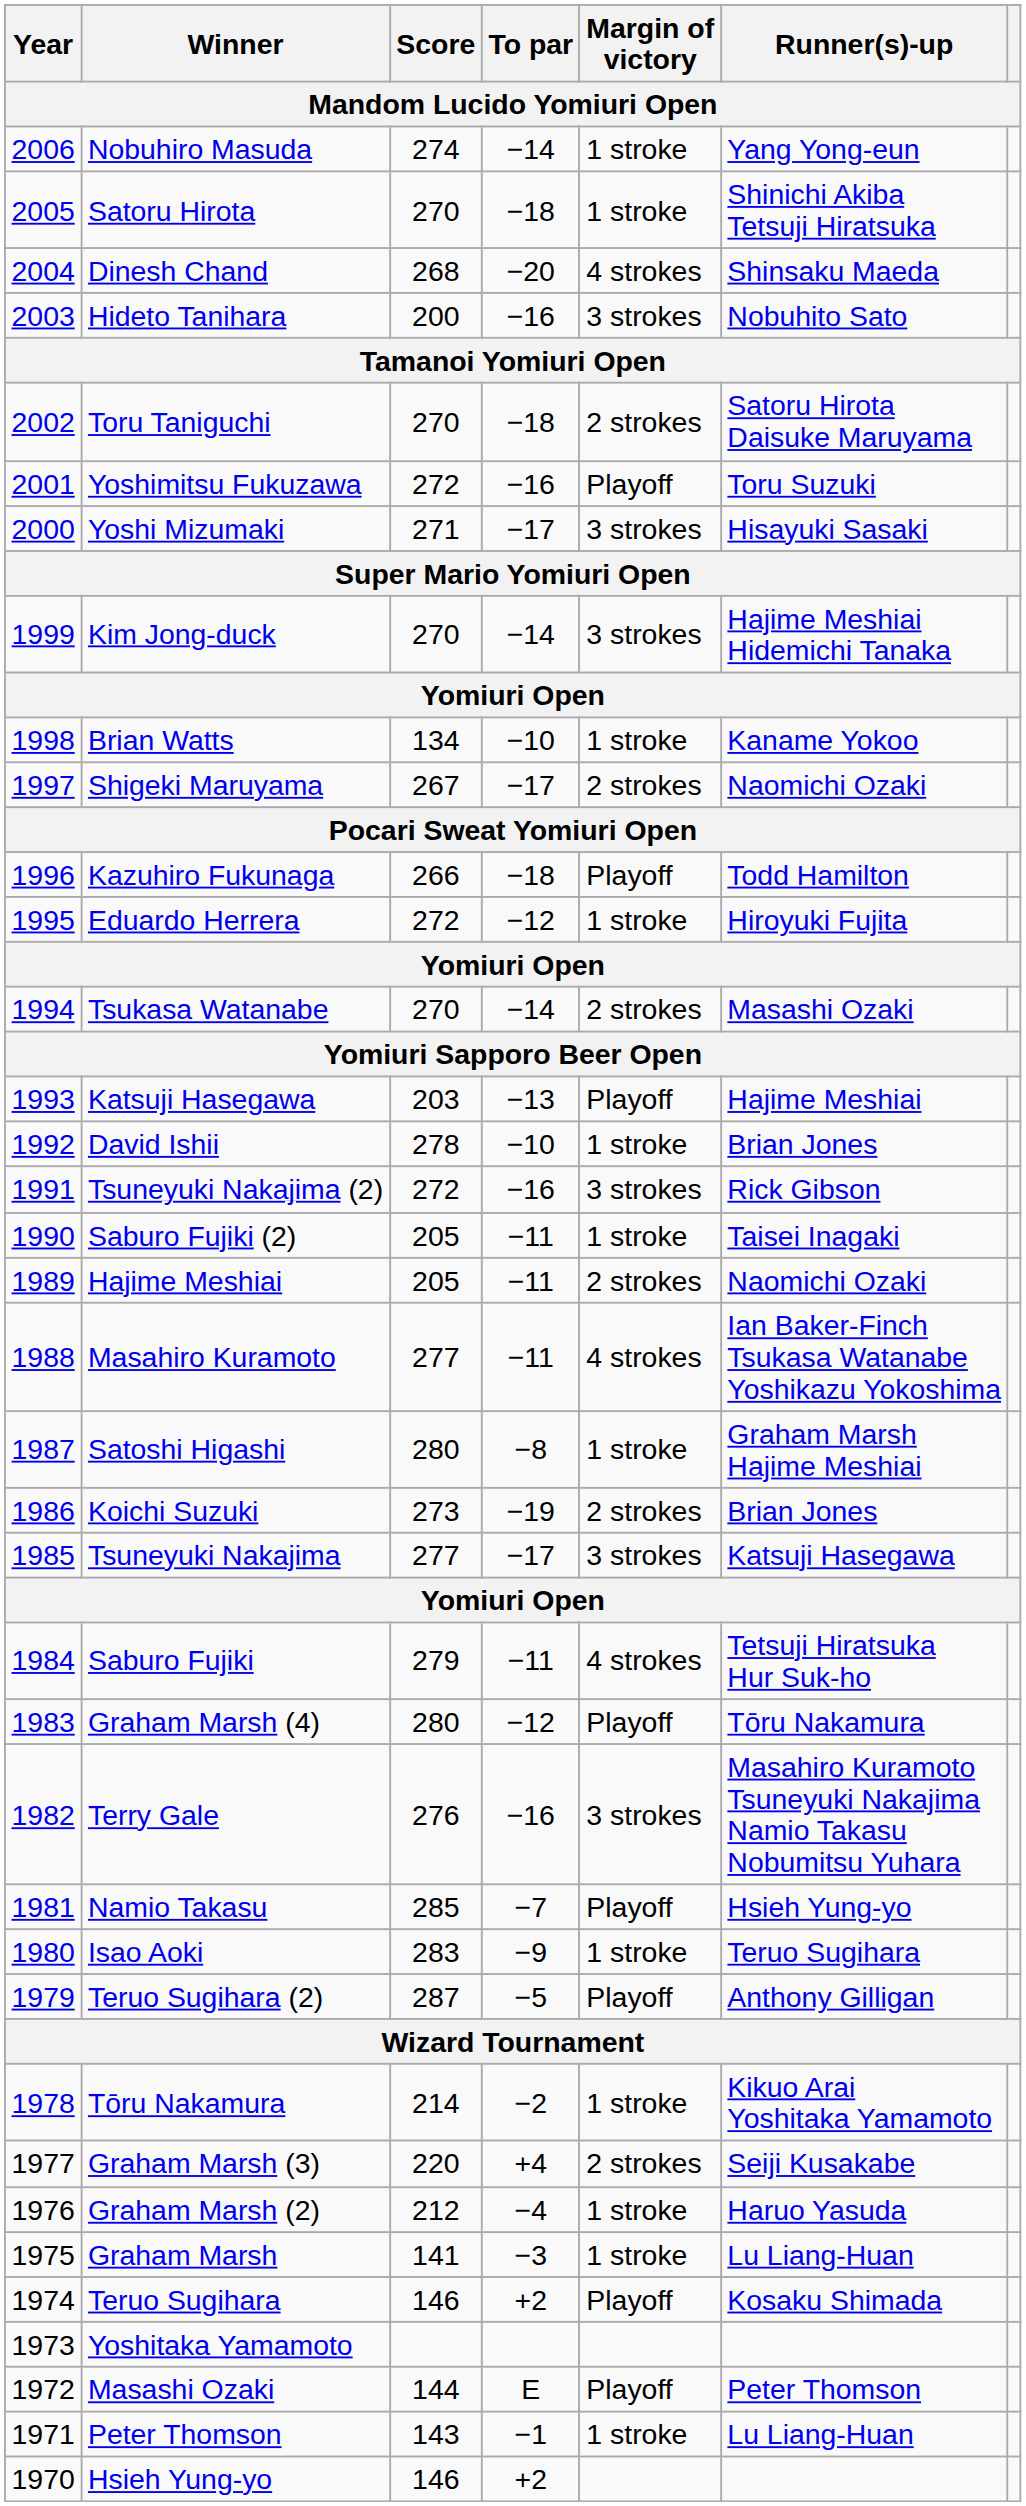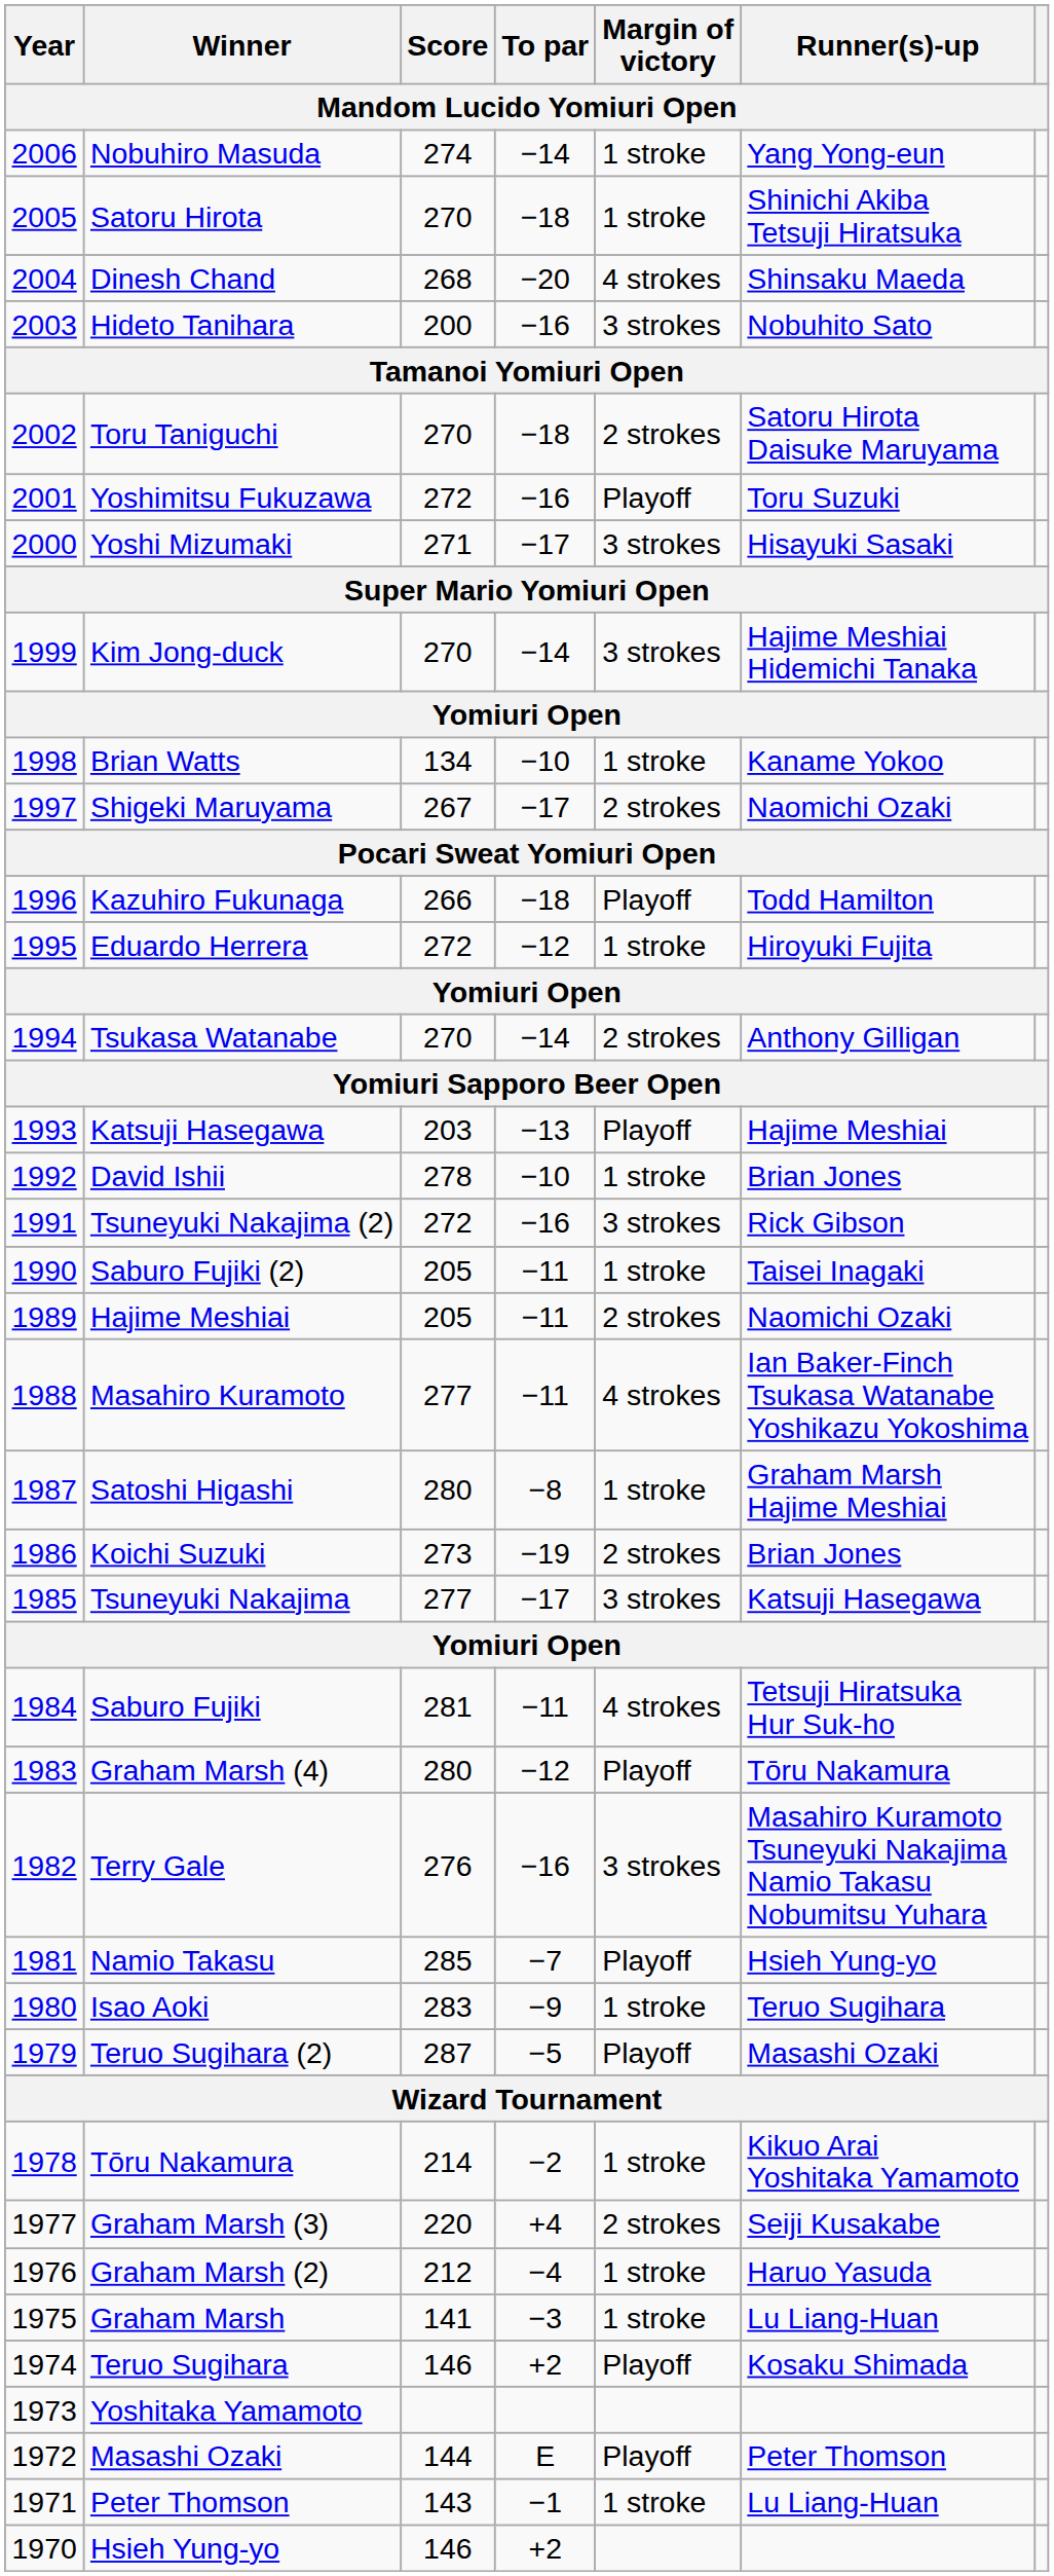Tsukasa Watanabe | Runner(s)-up: Masashi Ozaki -> Anthony Gilligan
Saburo Fujiki | Score: 279 -> 281
Teruo Sugihara (2) | Runner(s)-up: Anthony Gilligan -> Masashi Ozaki
